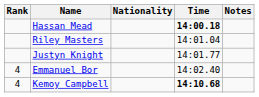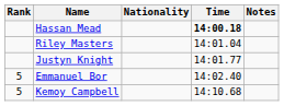Emmanuel Bor | Rank: 4 -> 5
Kemoy Campbell | Rank: 4 -> 5
Kemoy Campbell | Time: bold -> normal
